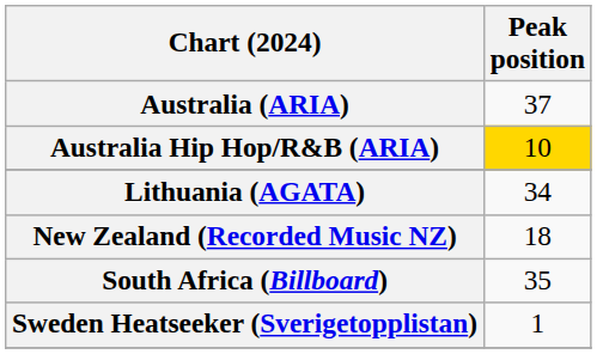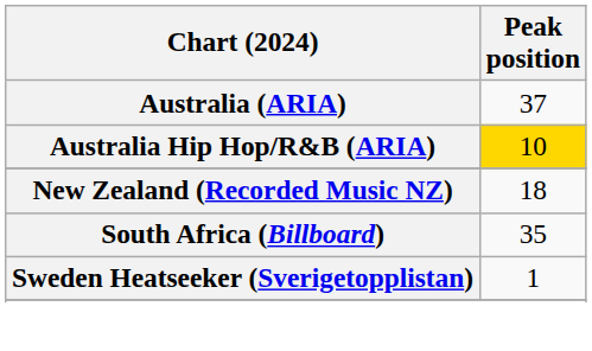- row: Lithuania (AGATA) | 34
